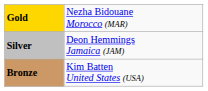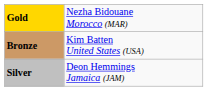rows swapped: Silver <-> Bronze
